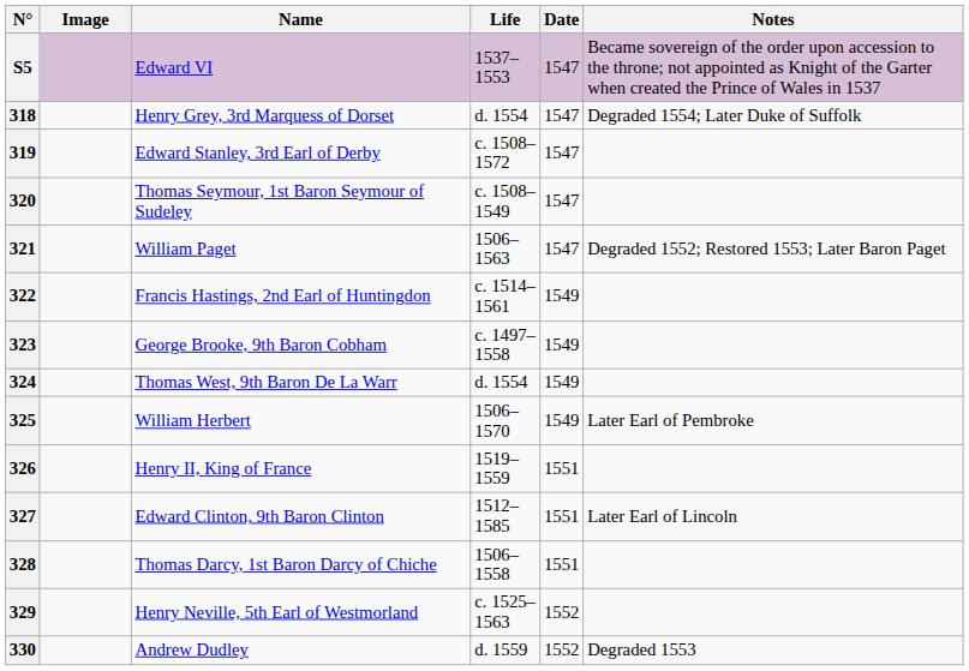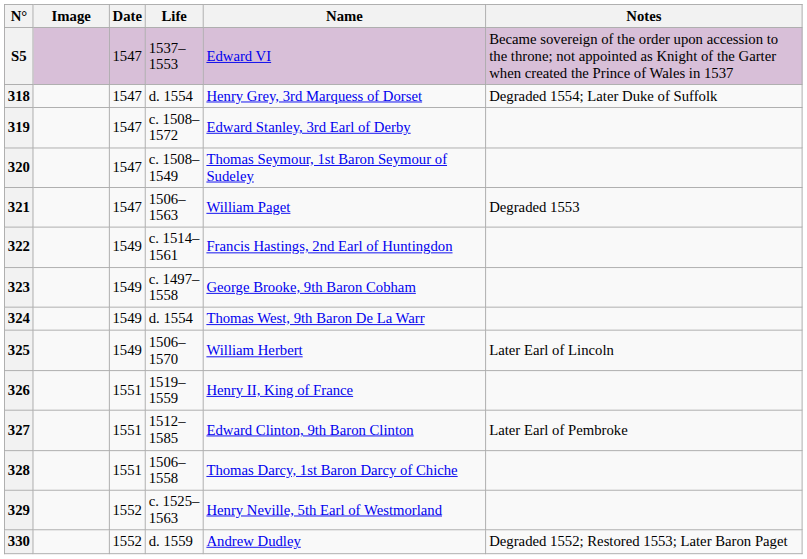columns swapped: Name <-> Date
321 | Notes: Degraded 1552; Restored 1553; Later Baron Paget -> Degraded 1553
325 | Notes: Later Earl of Pembroke -> Later Earl of Lincoln
327 | Notes: Later Earl of Lincoln -> Later Earl of Pembroke
330 | Notes: Degraded 1553 -> Degraded 1552; Restored 1553; Later Baron Paget
